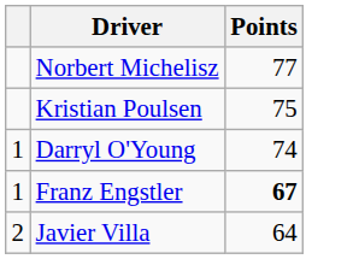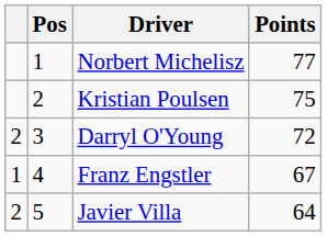+ column: Pos | 1 | 2 | 3 | 4 | 5
Darryl O'Young | column 1: 1 -> 2
Darryl O'Young | Points: 74 -> 72
Franz Engstler | Points: bold -> normal
